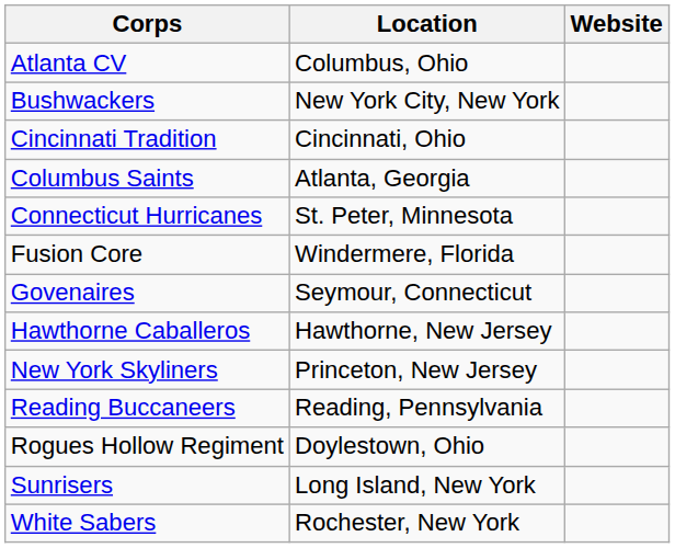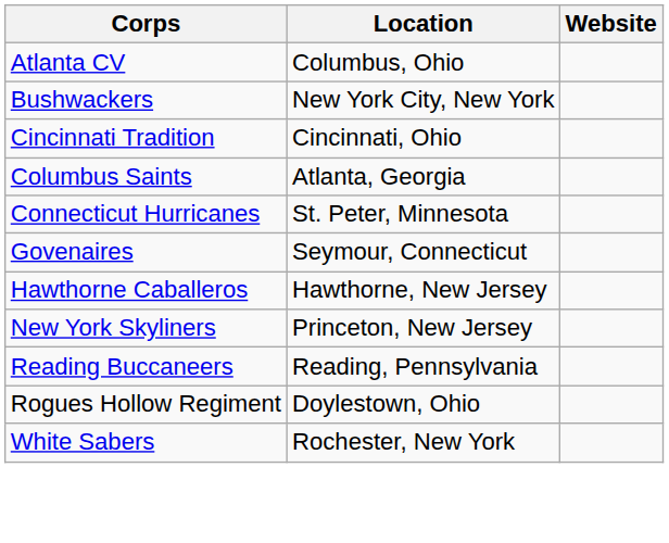- row: Fusion Core | Windermere, Florida
- row: Sunrisers | Long Island, New York
